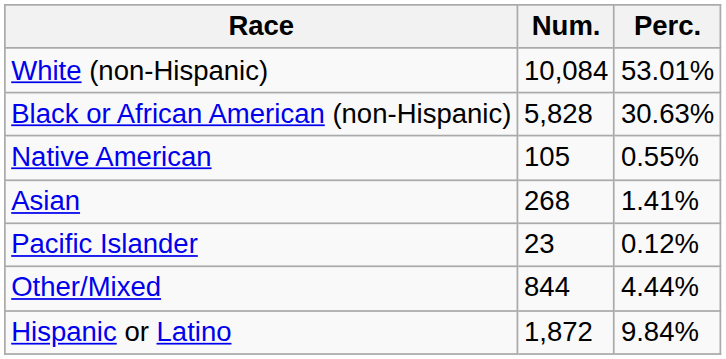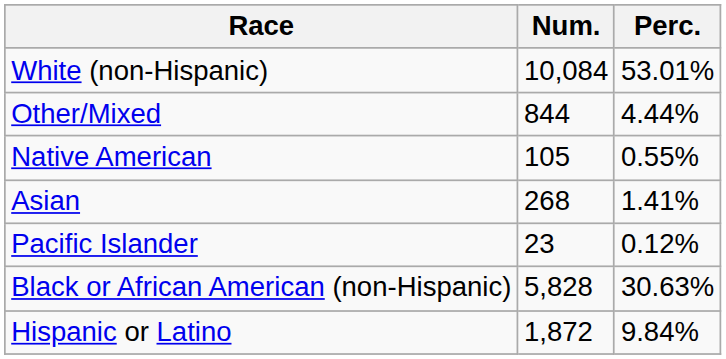rows swapped: Black or African American (non-Hispanic) <-> Other/Mixed
